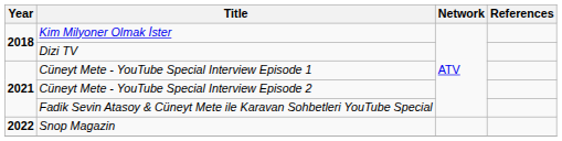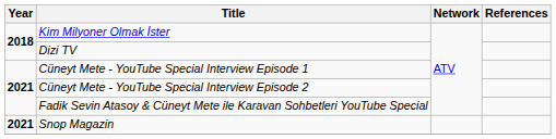Snop Magazin | Year: 2022 -> 2021
